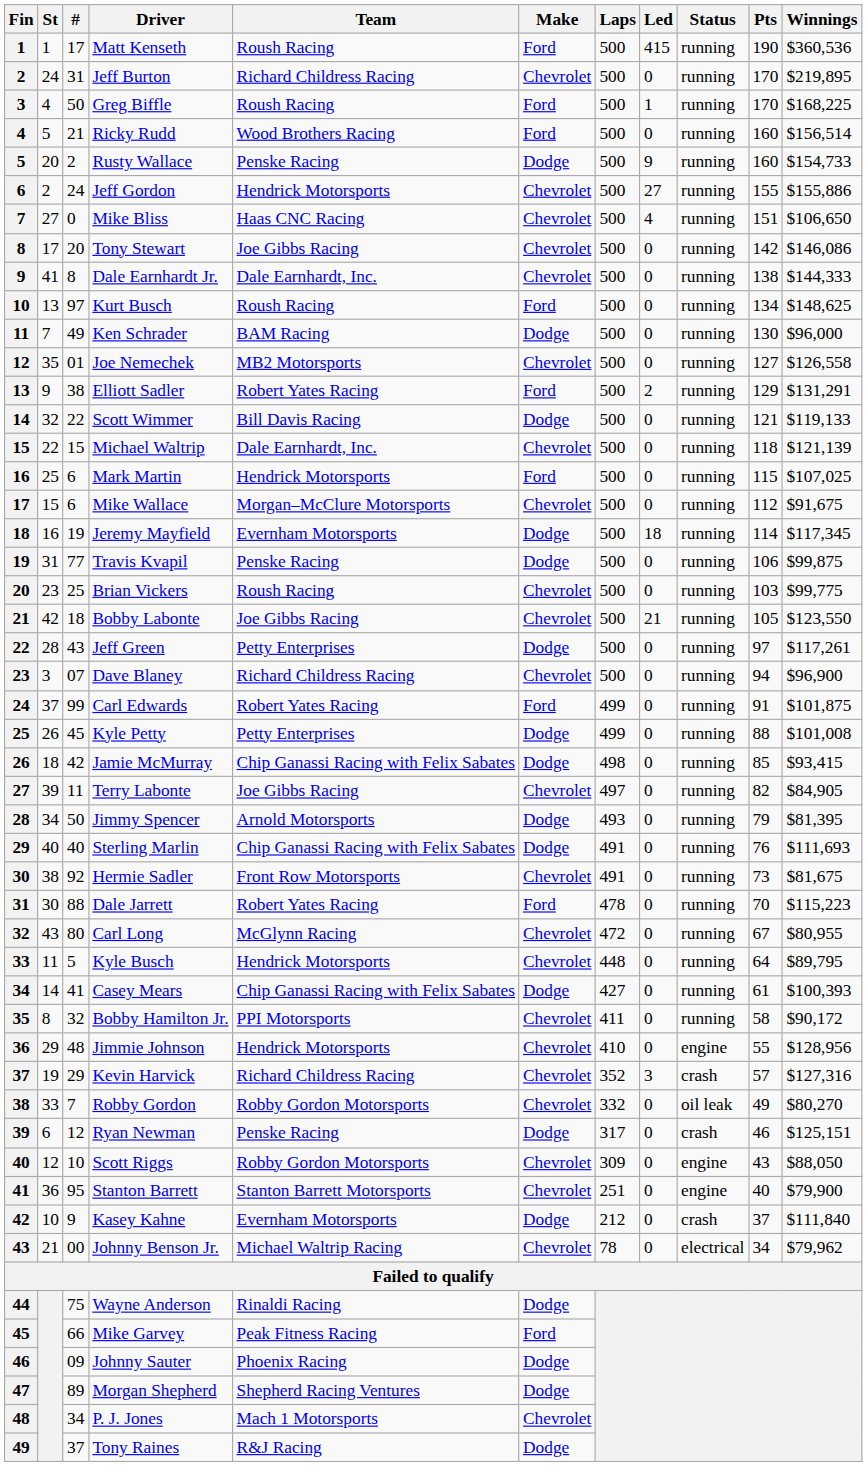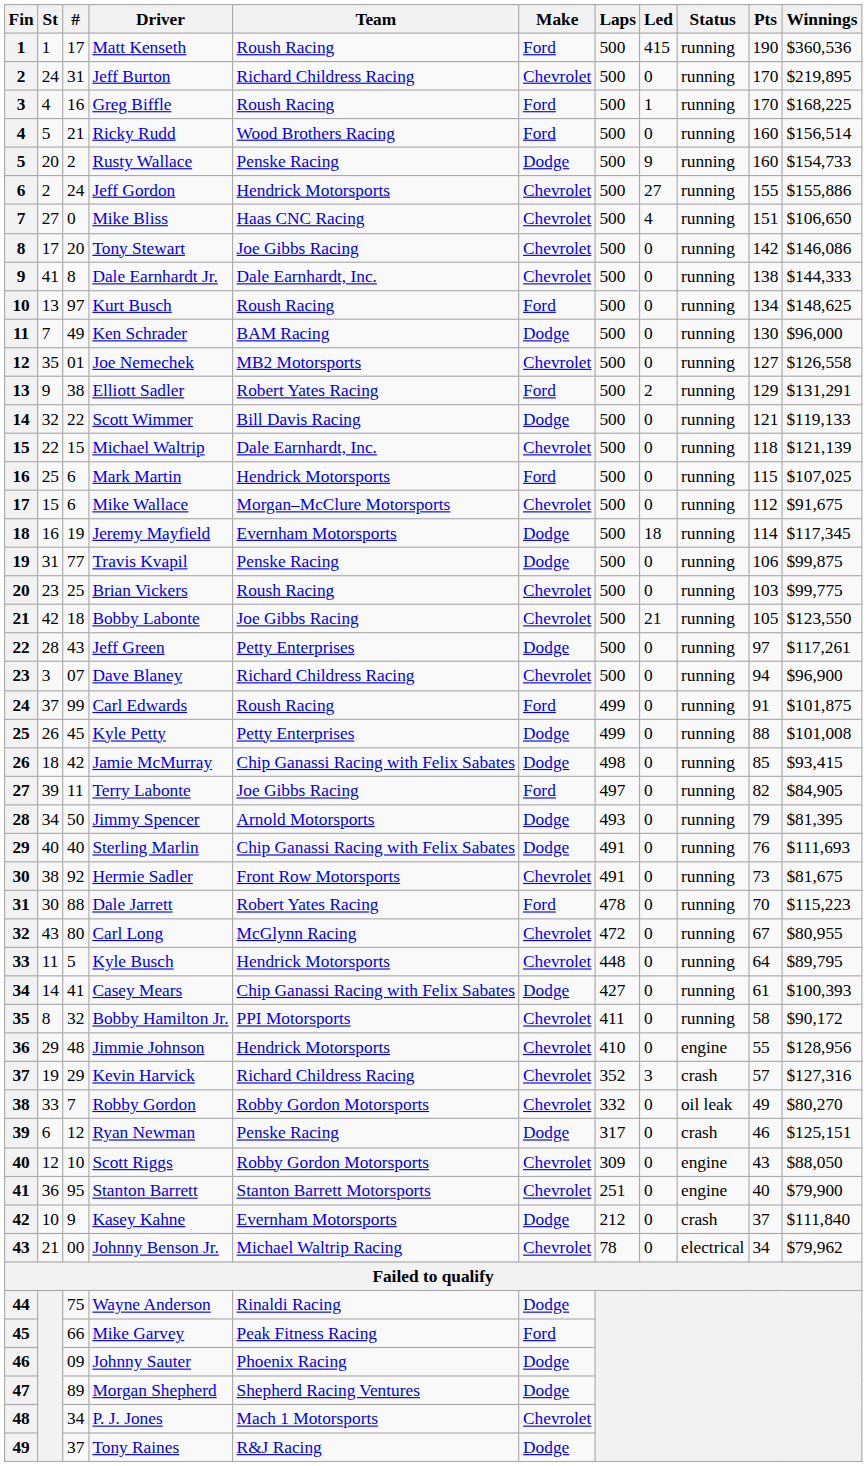Greg Biffle | #: 50 -> 16
Carl Edwards | Team: Robert Yates Racing -> Roush Racing
Terry Labonte | Make: Chevrolet -> Ford
